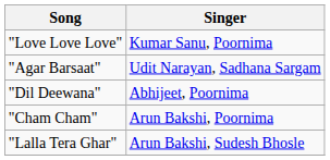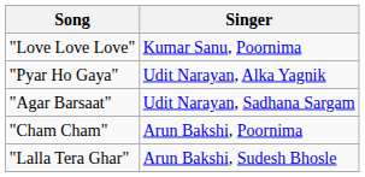+ row: "Pyar Ho Gaya" | Udit Narayan, Alka Yagnik
- row: "Dil Deewana" | Abhijeet, Poornima
